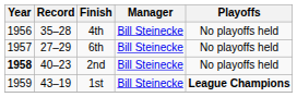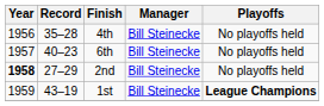6th | Record: 27–29 -> 40–23
2nd | Record: 40–23 -> 27–29
